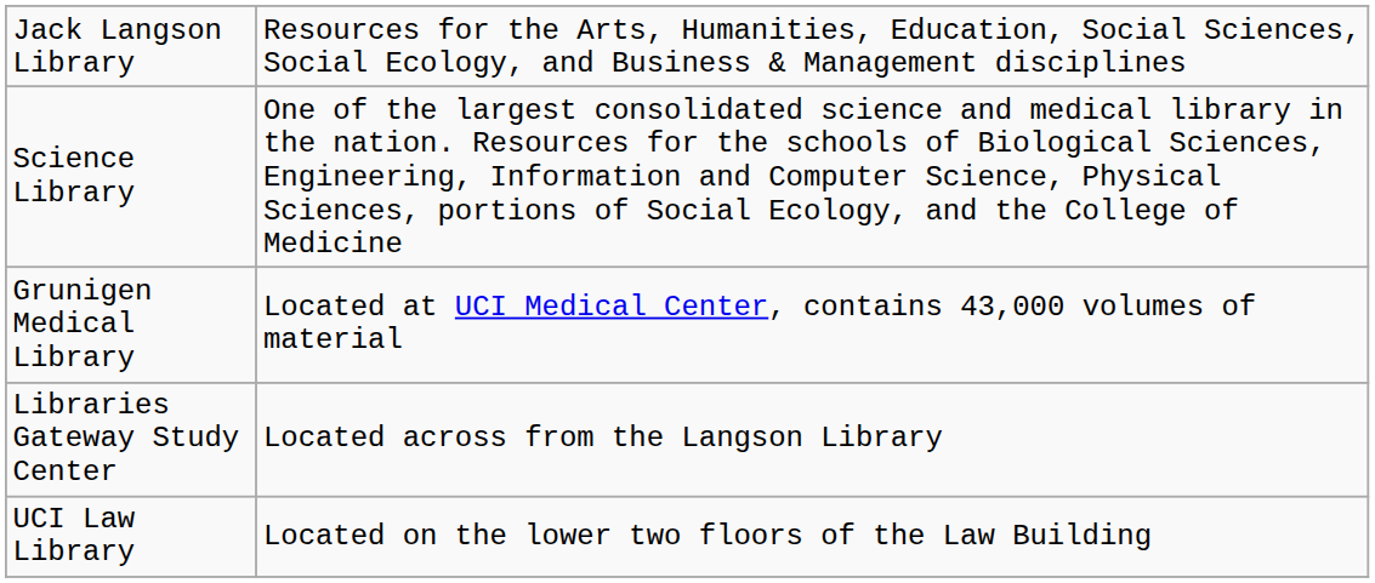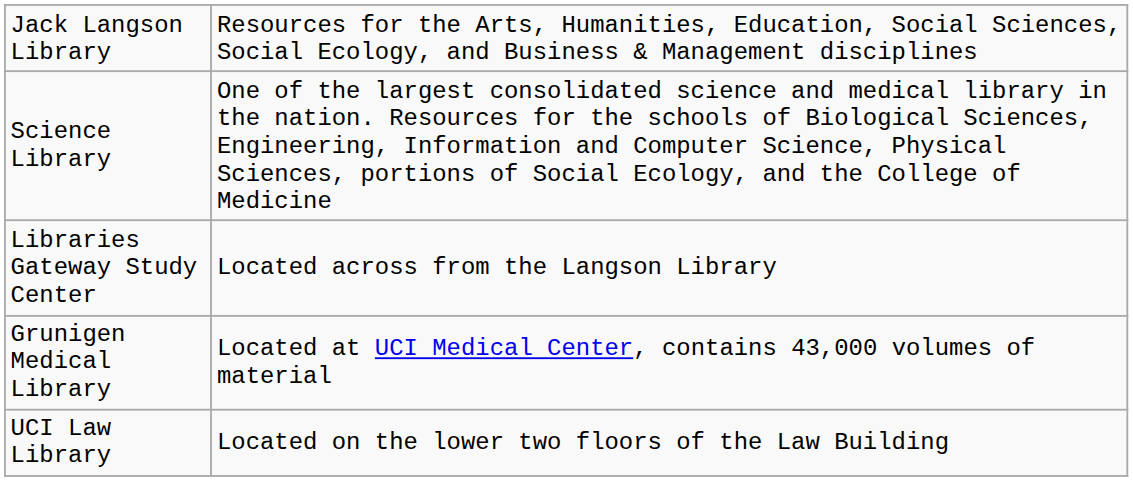rows swapped: Grunigen Medical Library <-> Libraries Gateway Study Center
